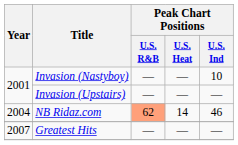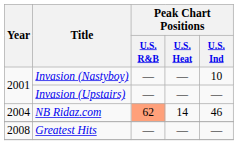Greatest Hits | Year: 2007 -> 2008
